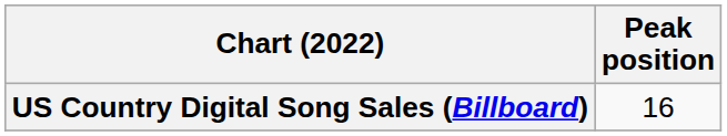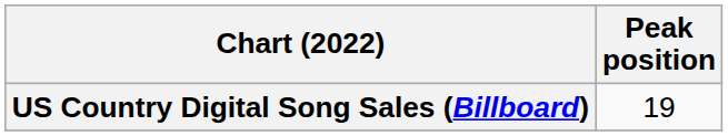US Country Digital Song Sales (Billboard) | Peak position: 16 -> 19
